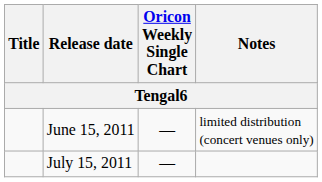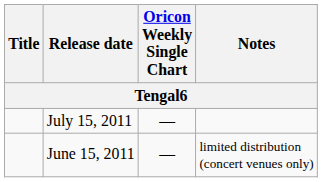rows swapped: June 15, 2011 <-> July 15, 2011
